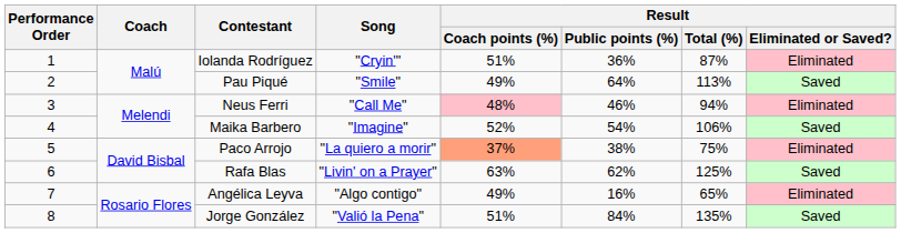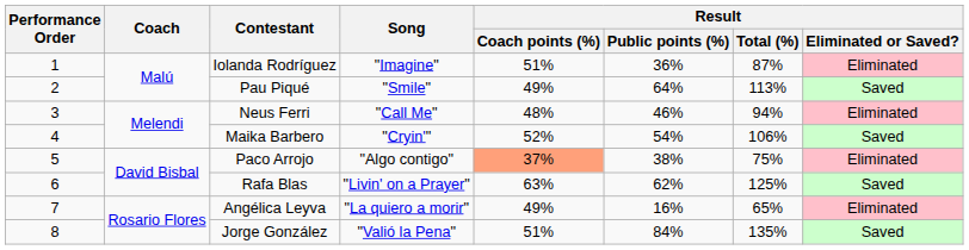Iolanda Rodríguez | Song: "Cryin'" -> "Imagine"
Neus Ferri | Result / Coach points (%): pink background -> no background
Maika Barbero | Song: "Imagine" -> "Cryin'"
Paco Arrojo | Song: "La quiero a morir" -> "Algo contigo"
Angélica Leyva | Song: "Algo contigo" -> "La quiero a morir"
